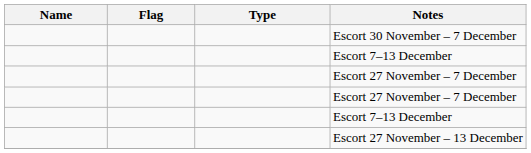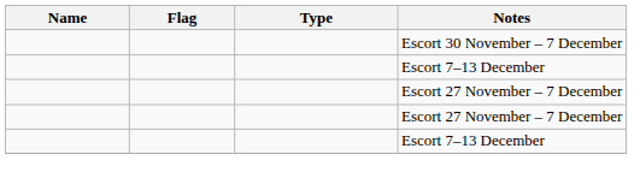- row: Escort 27 November – 13 December
